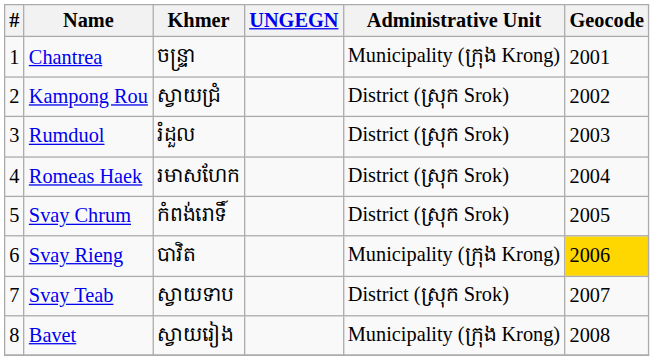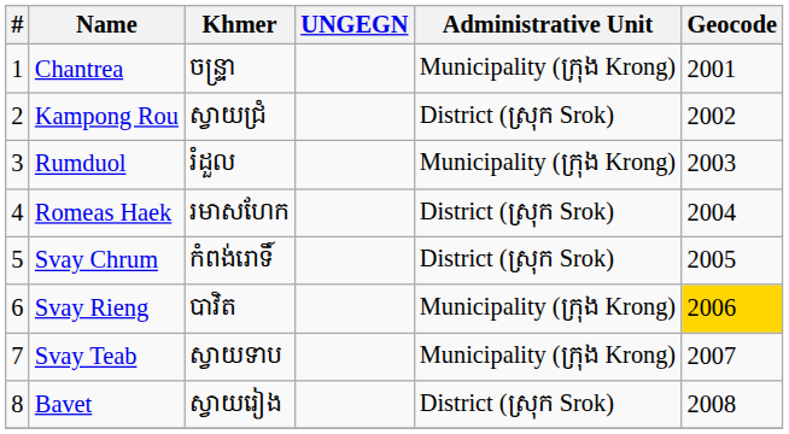Rumduol | Administrative Unit: District (ស្រុក Srok) -> Municipality (ក្រុង Krong)
Svay Teab | Administrative Unit: District (ស្រុក Srok) -> Municipality (ក្រុង Krong)
Bavet | Administrative Unit: Municipality (ក្រុង Krong) -> District (ស្រុក Srok)
